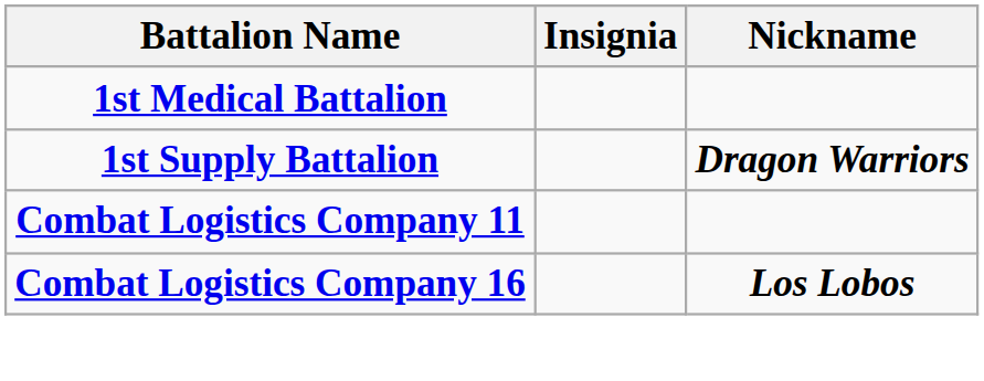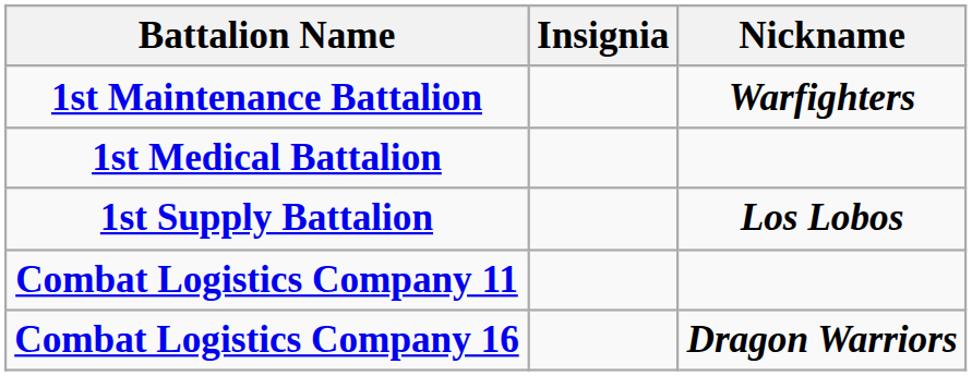+ row: 1st Maintenance Battalion | Warfighters
1st Supply Battalion | Nickname: Dragon Warriors -> Los Lobos
Combat Logistics Company 16 | Nickname: Los Lobos -> Dragon Warriors
